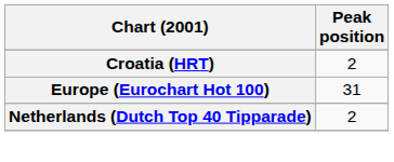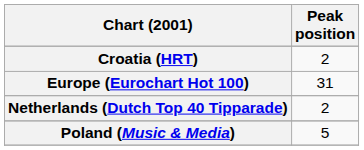+ row: Poland (Music & Media) | 5
